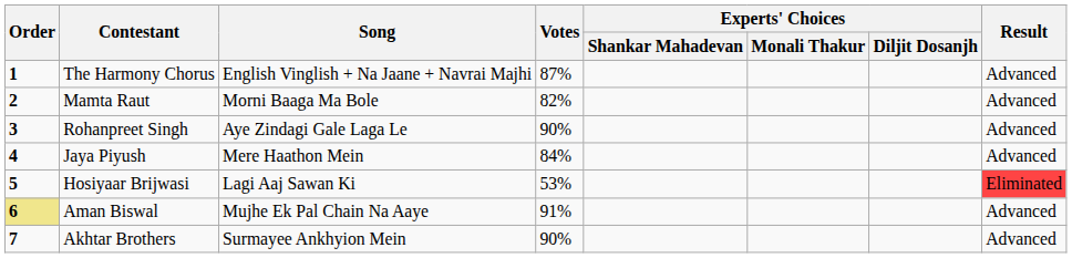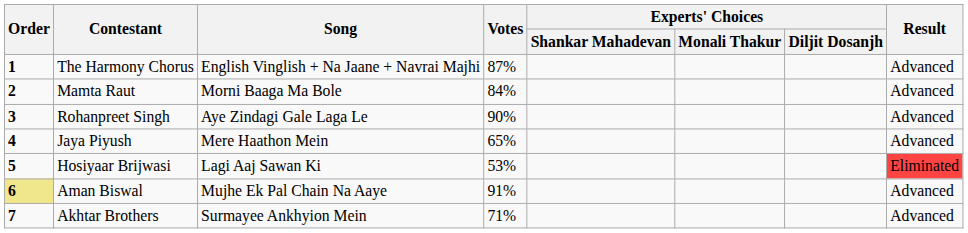Mamta Raut | Votes: 82% -> 84%
Jaya Piyush | Votes: 84% -> 65%
Akhtar Brothers | Votes: 90% -> 71%
